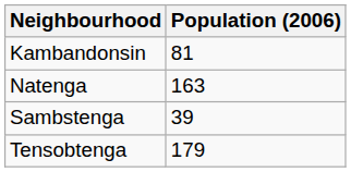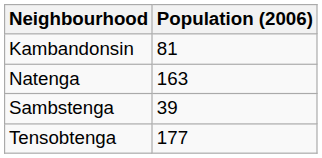Tensobtenga | Population (2006): 179 -> 177
